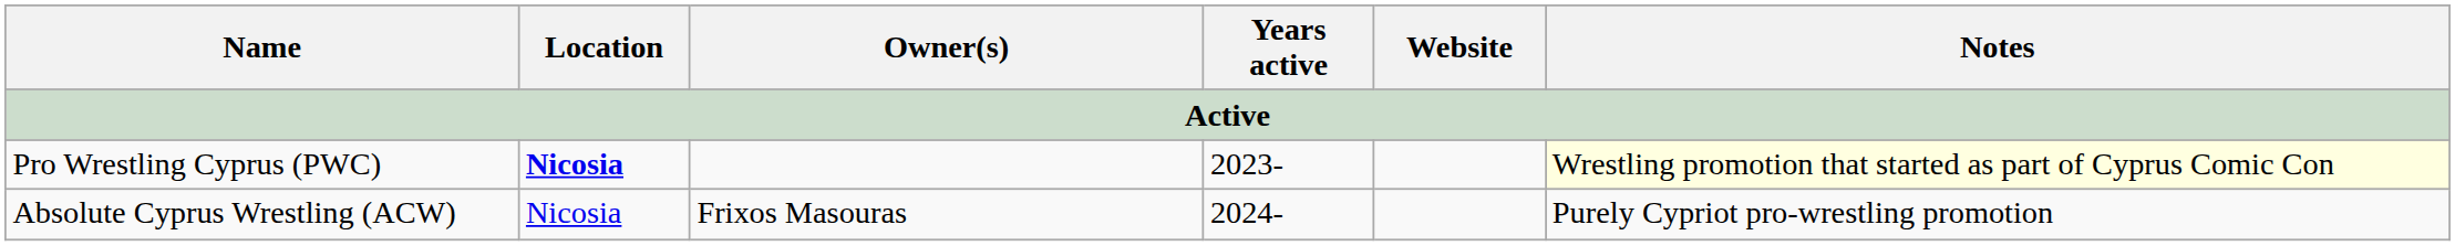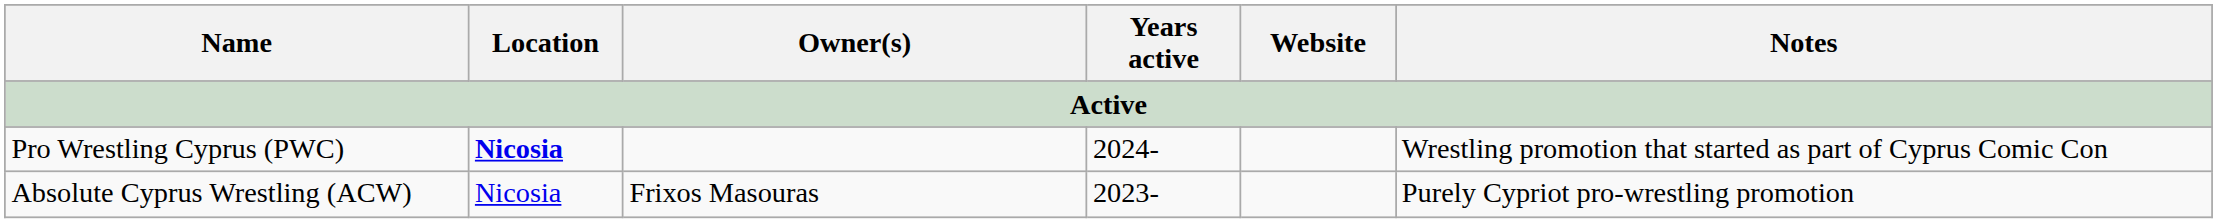Pro Wrestling Cyprus (PWC) | Years active: 2023- -> 2024-
Pro Wrestling Cyprus (PWC) | Notes: lightyellow background -> no background
Absolute Cyprus Wrestling (ACW) | Years active: 2024- -> 2023-
